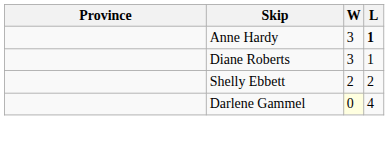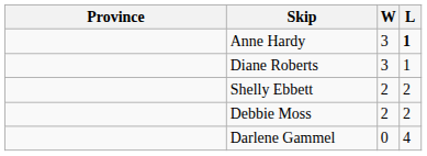+ row: Debbie Moss | 2 | 2
Darlene Gammel | W: lightyellow background -> no background
